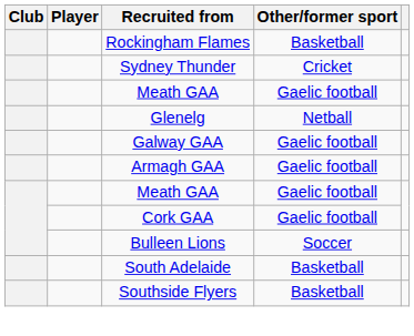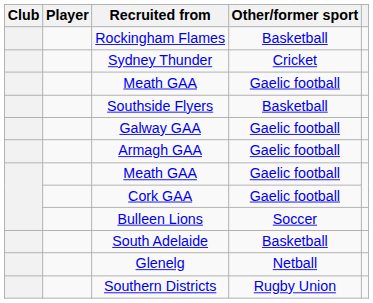rows swapped: Glenelg <-> Southside Flyers
+ row: Southern Districts | Rugby Union
